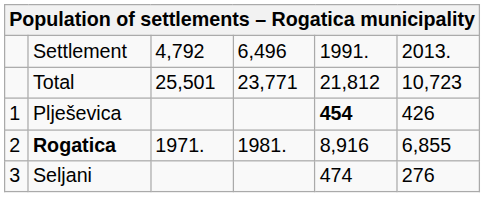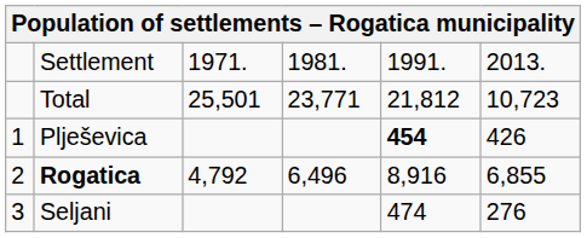Settlement | column 3: 4,792 -> 1971.
Settlement | column 4: 6,496 -> 1981.
Rogatica | column 3: 1971. -> 4,792
Rogatica | column 4: 1981. -> 6,496
